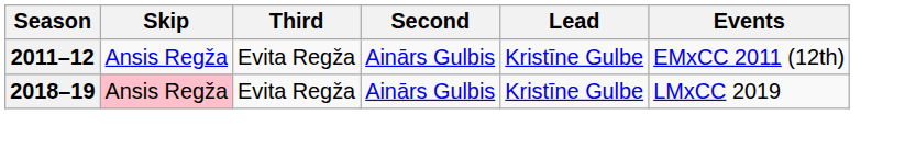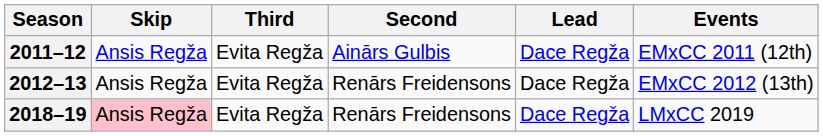2011–12 | Lead: Kristīne Gulbe -> Dace Regža
+ row: 2012–13 | Ansis Regža | Evita Regža | Renārs Freidensons | Dace Regža | EMxCC 2012 (13th)
2018–19 | Second: Ainārs Gulbis -> Renārs Freidensons
2018–19 | Lead: Kristīne Gulbe -> Dace Regža
